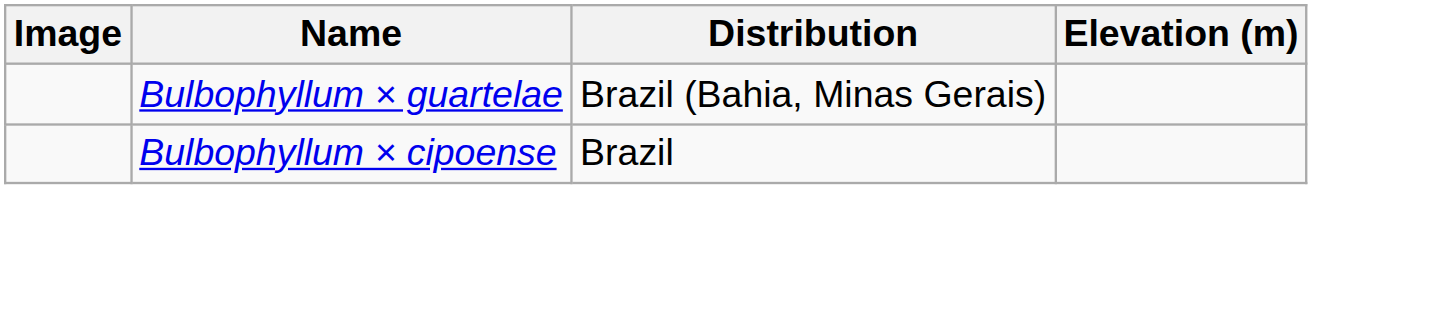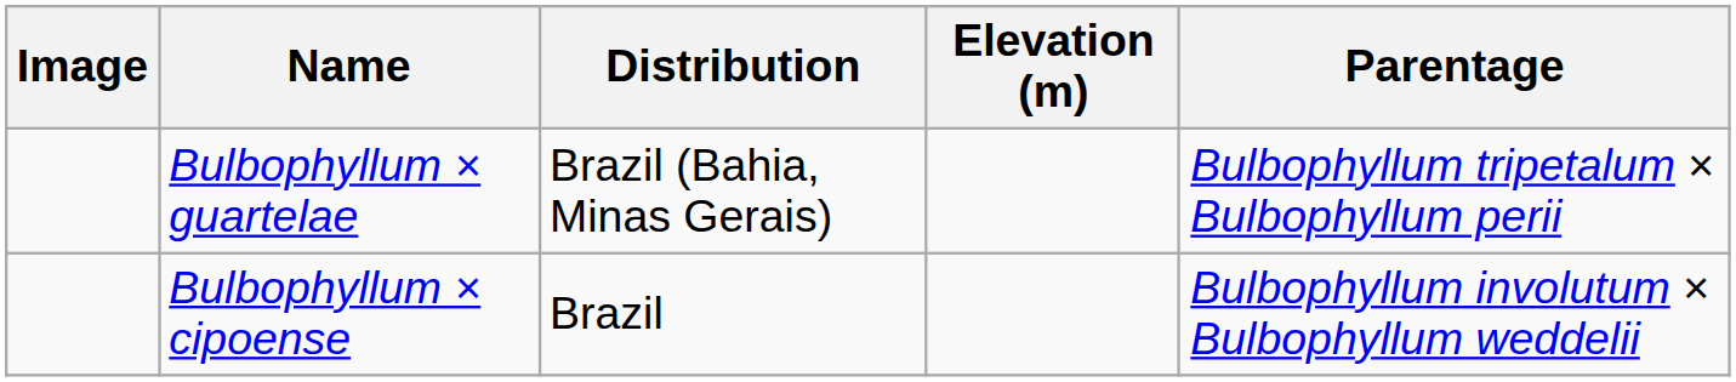+ column: Parentage | Bulbophyllum tripetalum × Bulbophyllum perii | Bulbophyllum involutum × Bulbophyllum weddelii
